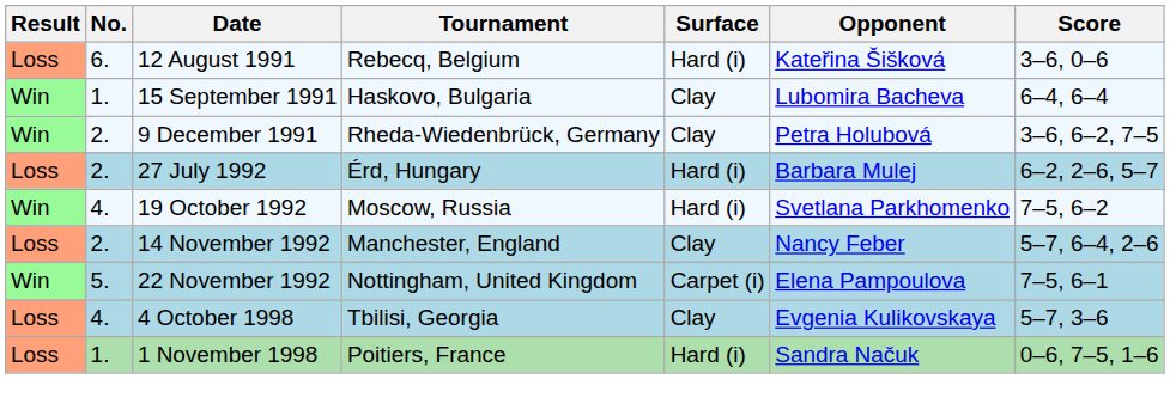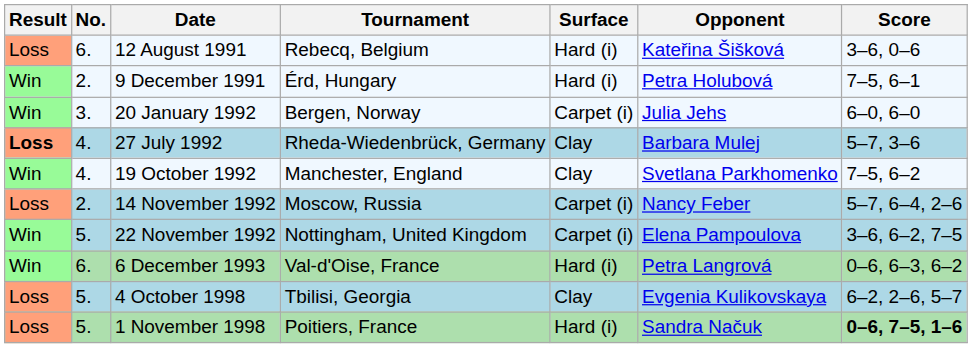- row: Win | 1. | 15 September 1991 | Haskovo, Bulgaria | Clay | Lubomira Bacheva | 6–4, 6–4
9 December 1991 | Tournament: Rheda-Wiedenbrück, Germany -> Érd, Hungary
9 December 1991 | Surface: Clay -> Hard (i)
9 December 1991 | Score: 3–6, 6–2, 7–5 -> 7–5, 6–1
+ row: Win | 3. | 20 January 1992 | Bergen, Norway | Carpet (i) | Julia Jehs | 6–0, 6–0
27 July 1992 | Result: normal -> bold
27 July 1992 | No.: 2. -> 4.
27 July 1992 | Tournament: Érd, Hungary -> Rheda-Wiedenbrück, Germany
27 July 1992 | Surface: Hard (i) -> Clay
27 July 1992 | Score: 6–2, 2–6, 5–7 -> 5–7, 3–6
19 October 1992 | Tournament: Moscow, Russia -> Manchester, England
19 October 1992 | Surface: Hard (i) -> Clay
14 November 1992 | Tournament: Manchester, England -> Moscow, Russia
14 November 1992 | Surface: Clay -> Carpet (i)
22 November 1992 | Score: 7–5, 6–1 -> 3–6, 6–2, 7–5
+ row: Win | 6. | 6 December 1993 | Val-d'Oise, France | Hard (i) | Petra Langrová | 0–6, 6–3, 6–2
4 October 1998 | No.: 4. -> 5.
4 October 1998 | Score: 5–7, 3–6 -> 6–2, 2–6, 5–7
1 November 1998 | No.: 1. -> 5.
1 November 1998 | Score: normal -> bold
